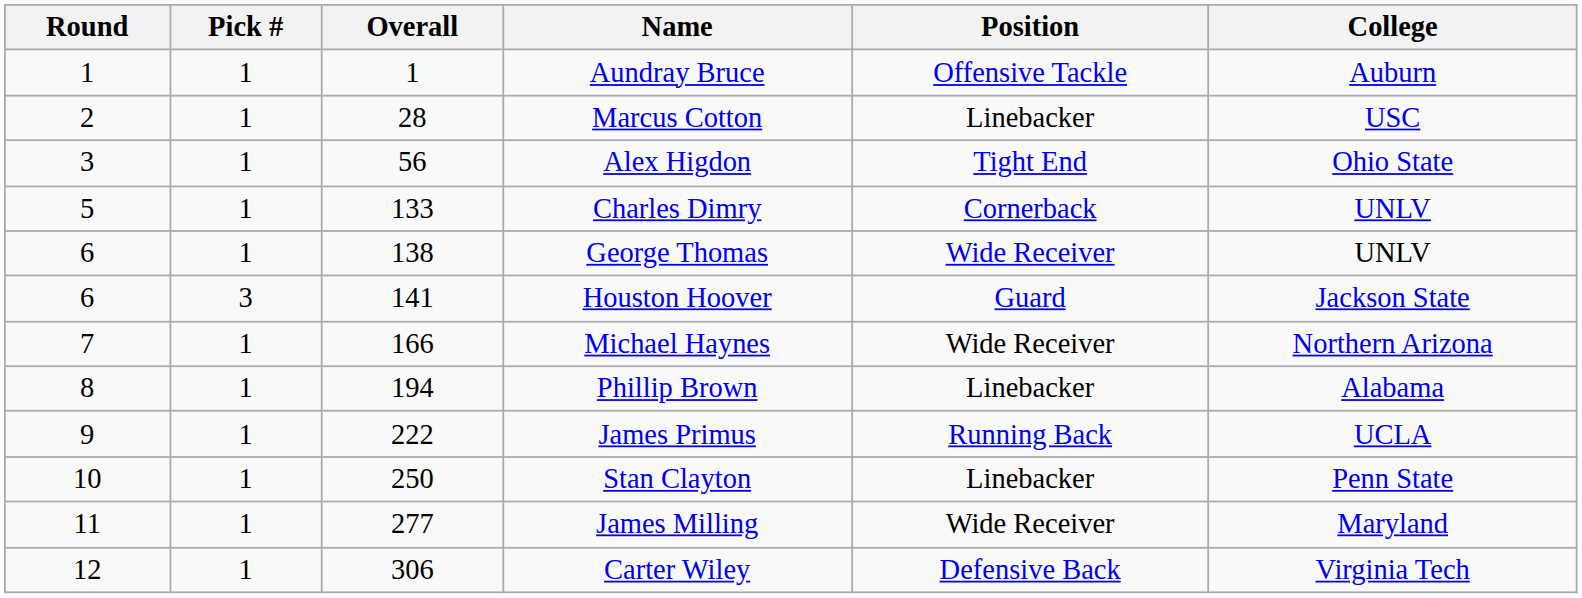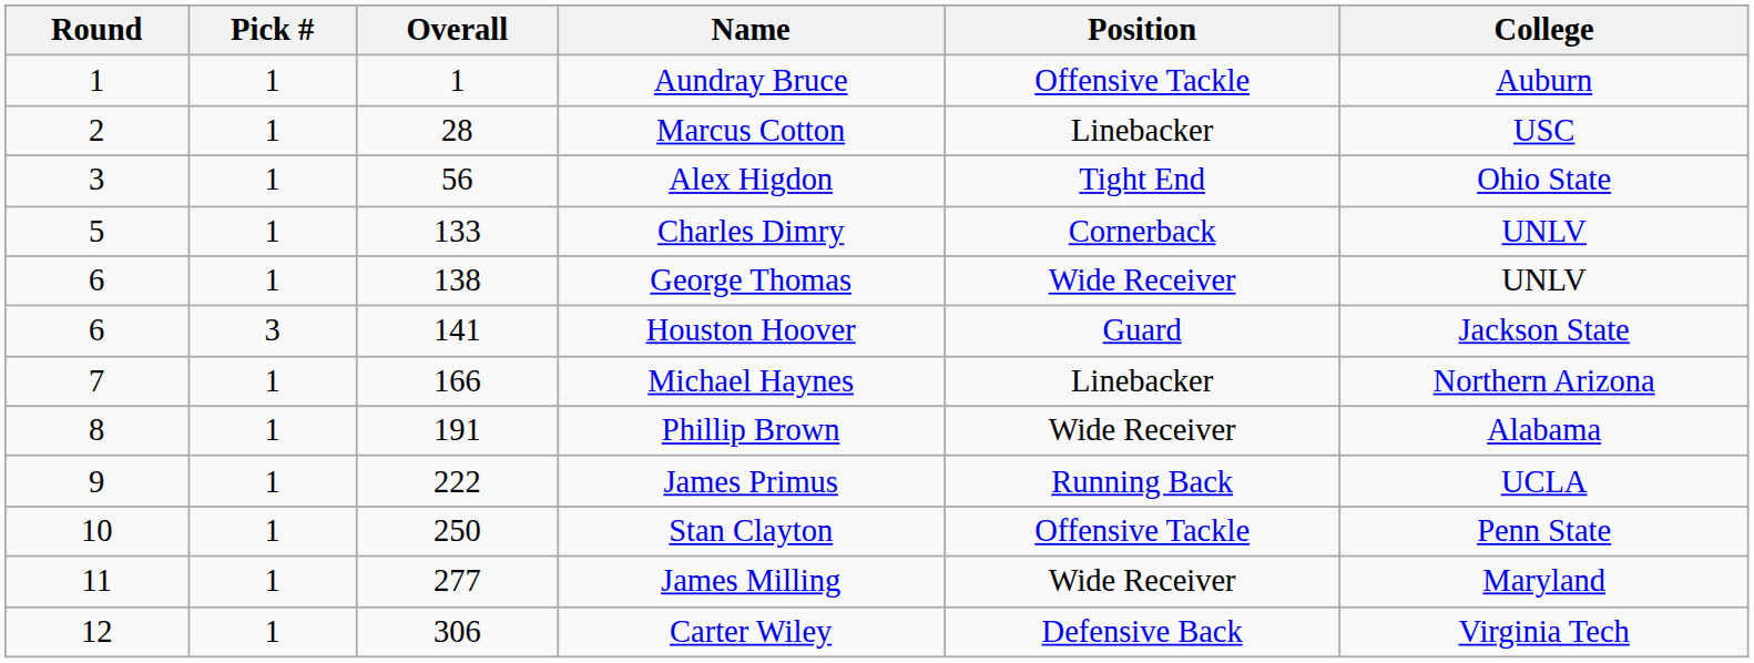Michael Haynes | Position: Wide Receiver -> Linebacker
Phillip Brown | Overall: 194 -> 191
Phillip Brown | Position: Linebacker -> Wide Receiver
Stan Clayton | Position: Linebacker -> Offensive Tackle
